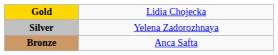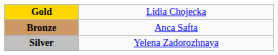rows swapped: Silver <-> Bronze
